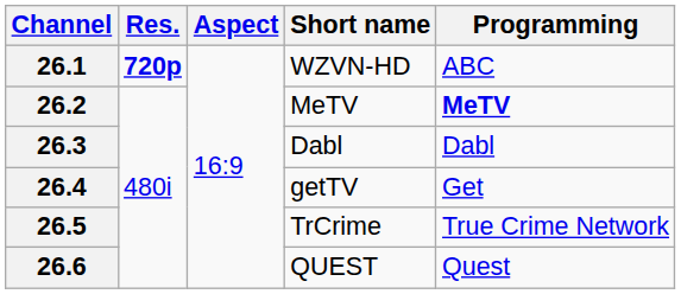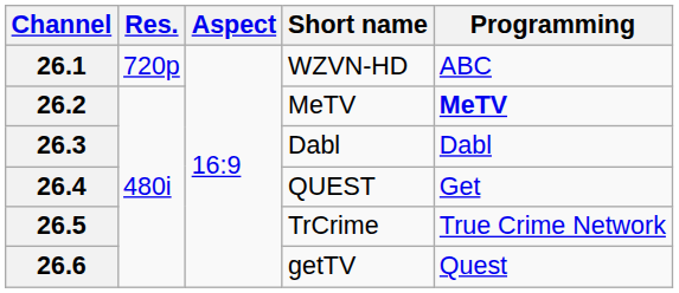26.1 | Res.: bold -> normal
26.4 | Short name: getTV -> QUEST
26.6 | Short name: QUEST -> getTV
